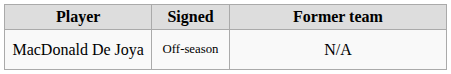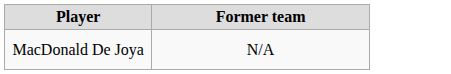- column: Signed | Off-season
